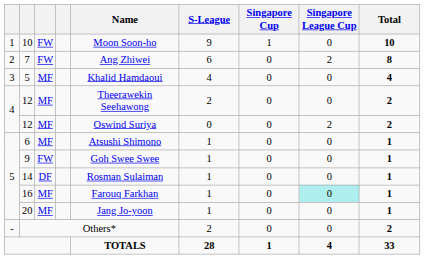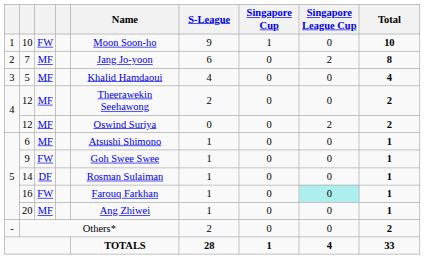7 | column 3: FW -> MF
7 | Name: Ang Zhiwei -> Jang Jo-yoon
16 | column 3: MF -> FW
20 | Name: Jang Jo-yoon -> Ang Zhiwei
